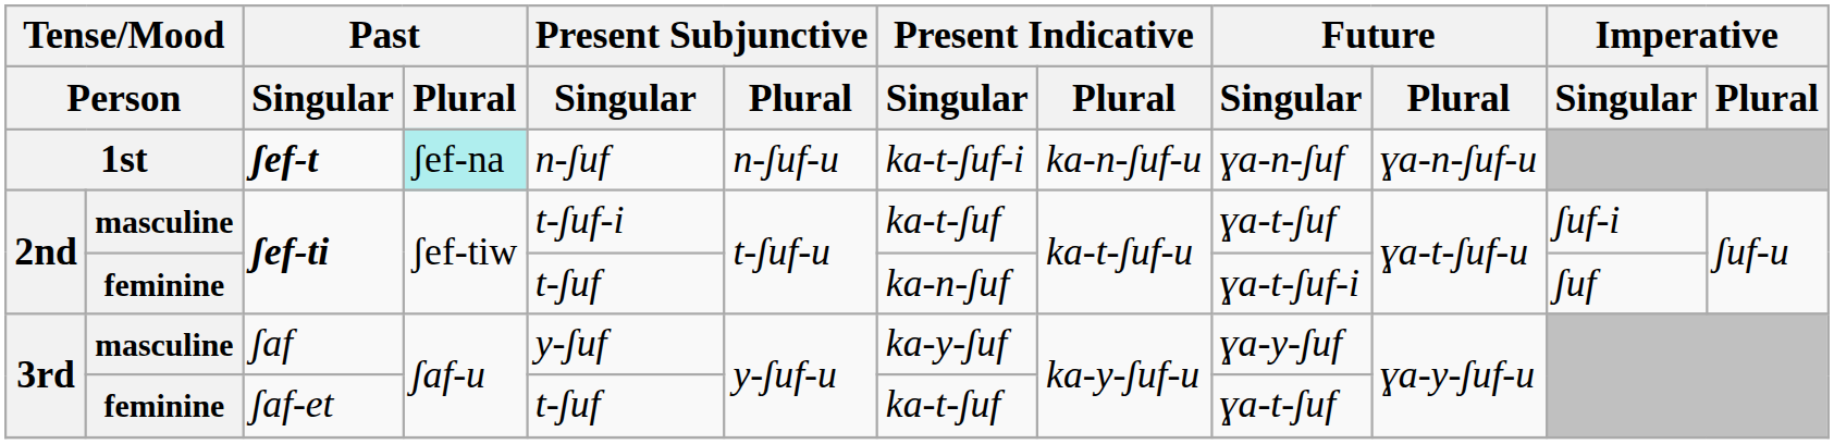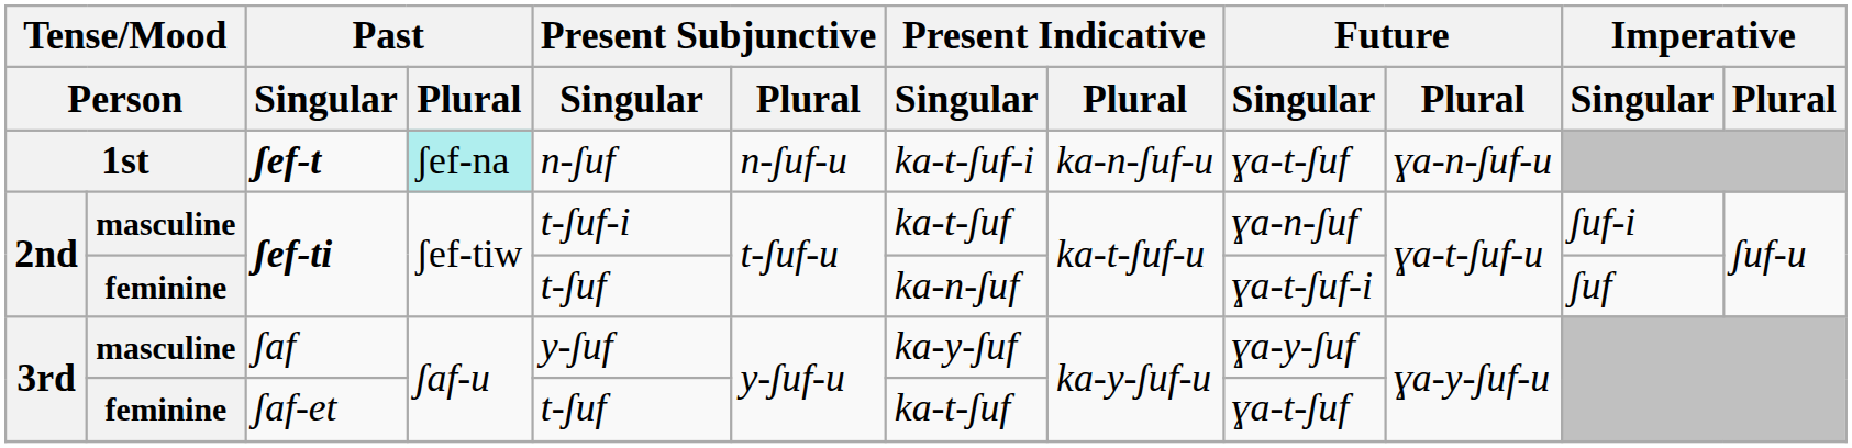ʃef-t | Future / Singular: ɣa-n-ʃuf -> ɣa-t-ʃuf
masculine / ʃef-ti | Future / Singular: ɣa-t-ʃuf -> ɣa-n-ʃuf
